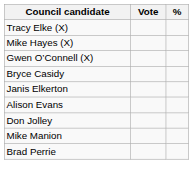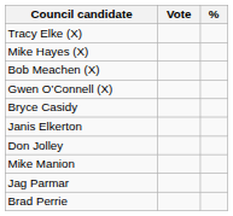+ row: Bob Meachen (X)
- row: Alison Evans
+ row: Jag Parmar
